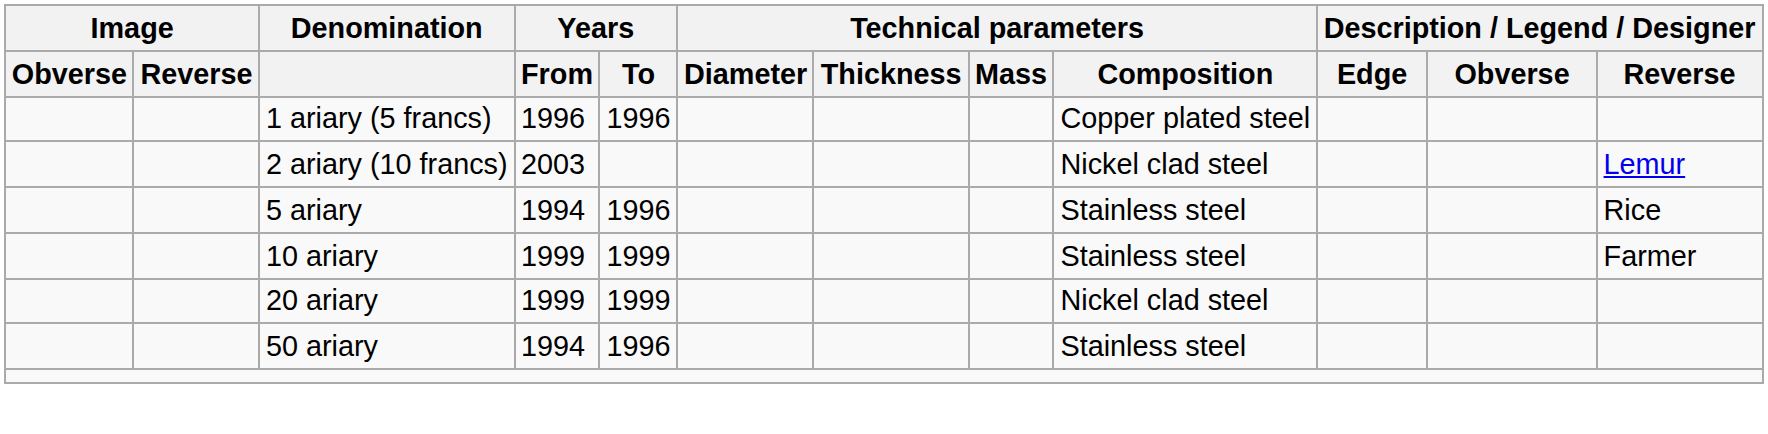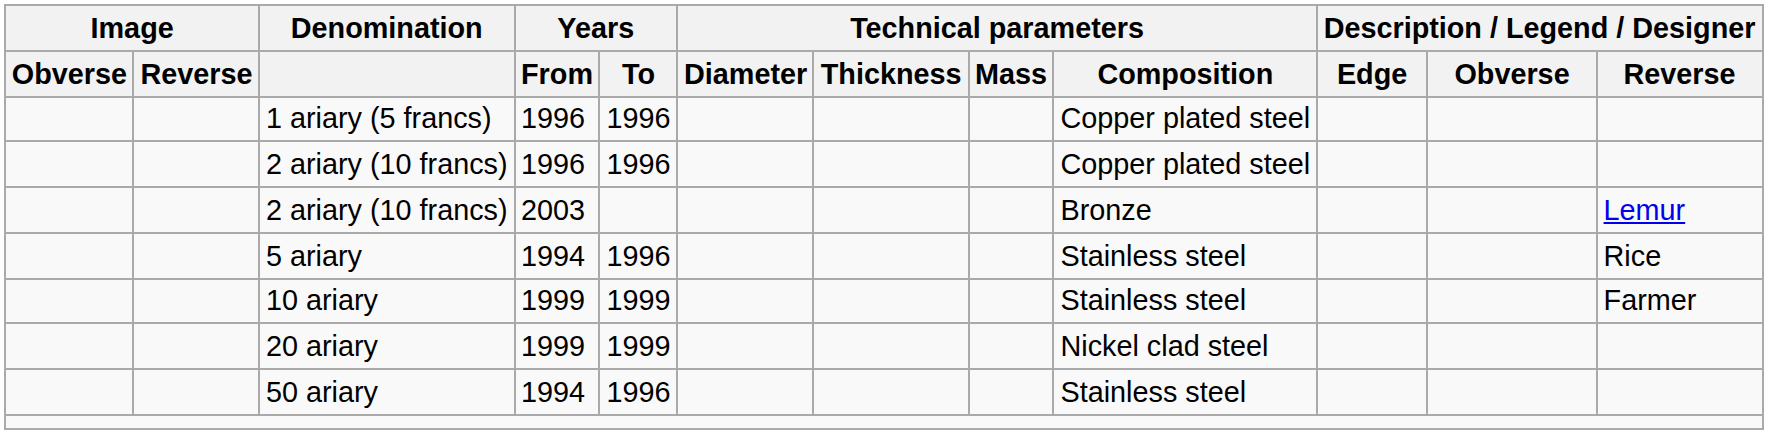+ row: 2 ariary (10 francs) | 1996 | 1996 | Copper plated steel
2 ariary (10 francs) / 2003 | Technical parameters / Composition: Nickel clad steel -> Bronze
